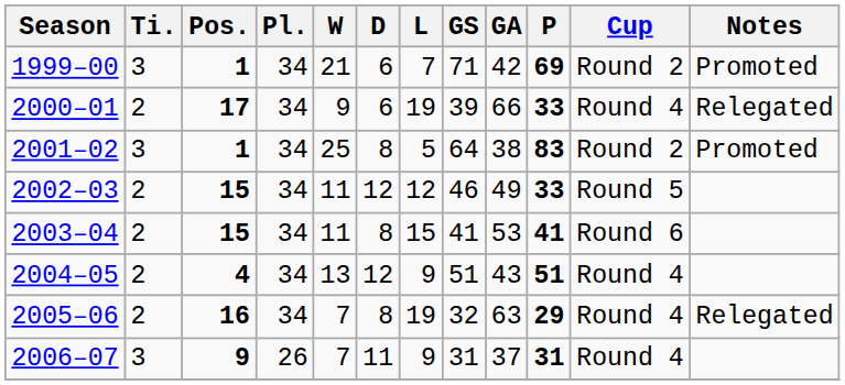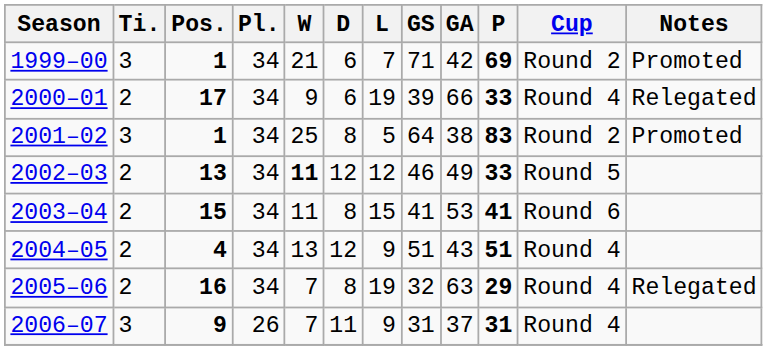2002–03 | Pos.: 15 -> 13
2002–03 | W: normal -> bold
